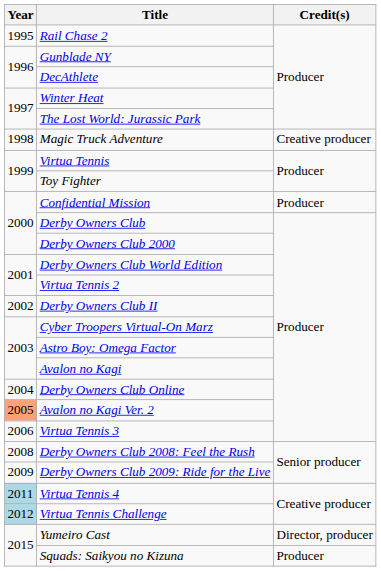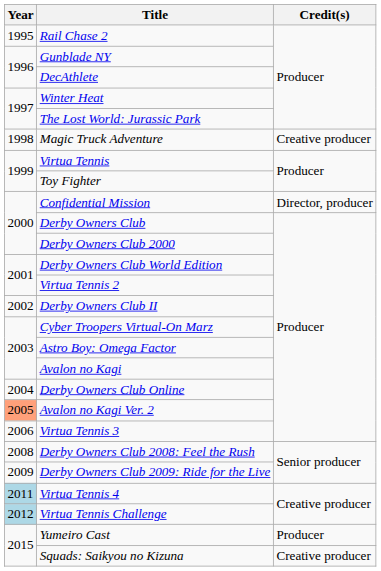Confidential Mission | Credit(s): Producer -> Director, producer
Yumeiro Cast | Credit(s): Director, producer -> Producer
Squads: Saikyou no Kizuna | Credit(s): Producer -> Creative producer
